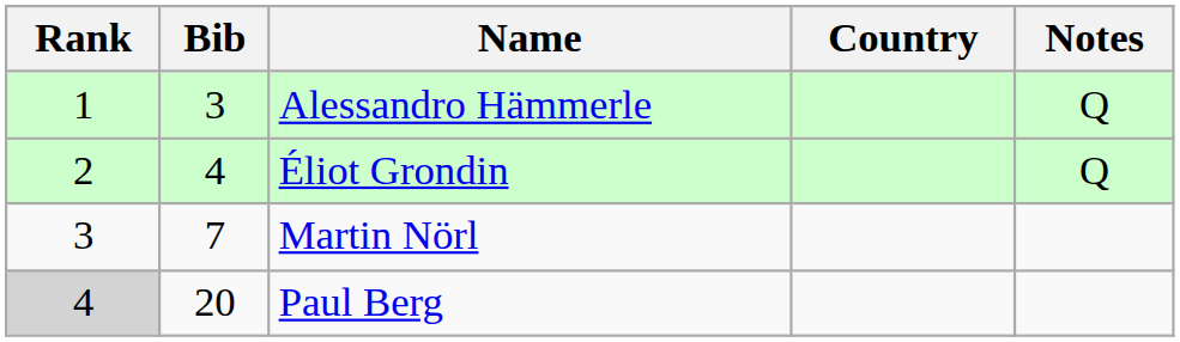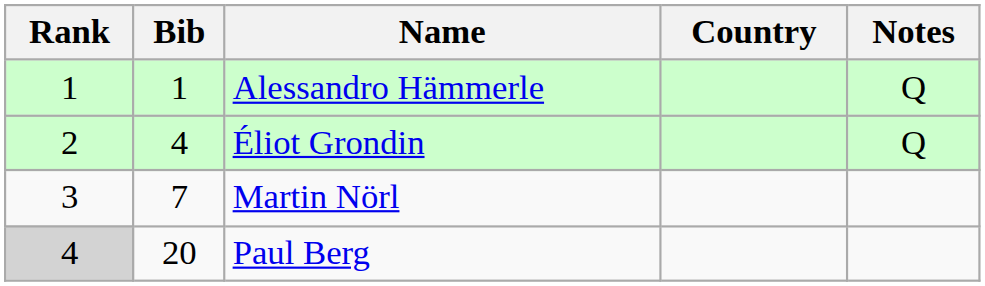Alessandro Hämmerle | Bib: 3 -> 1
